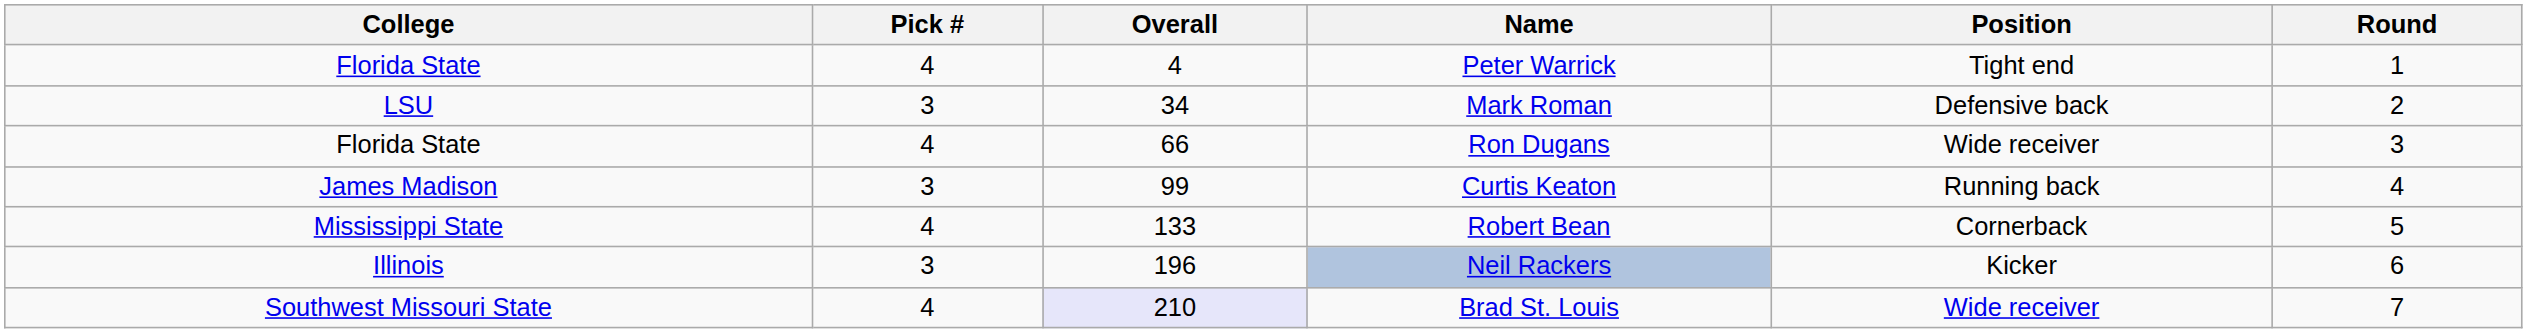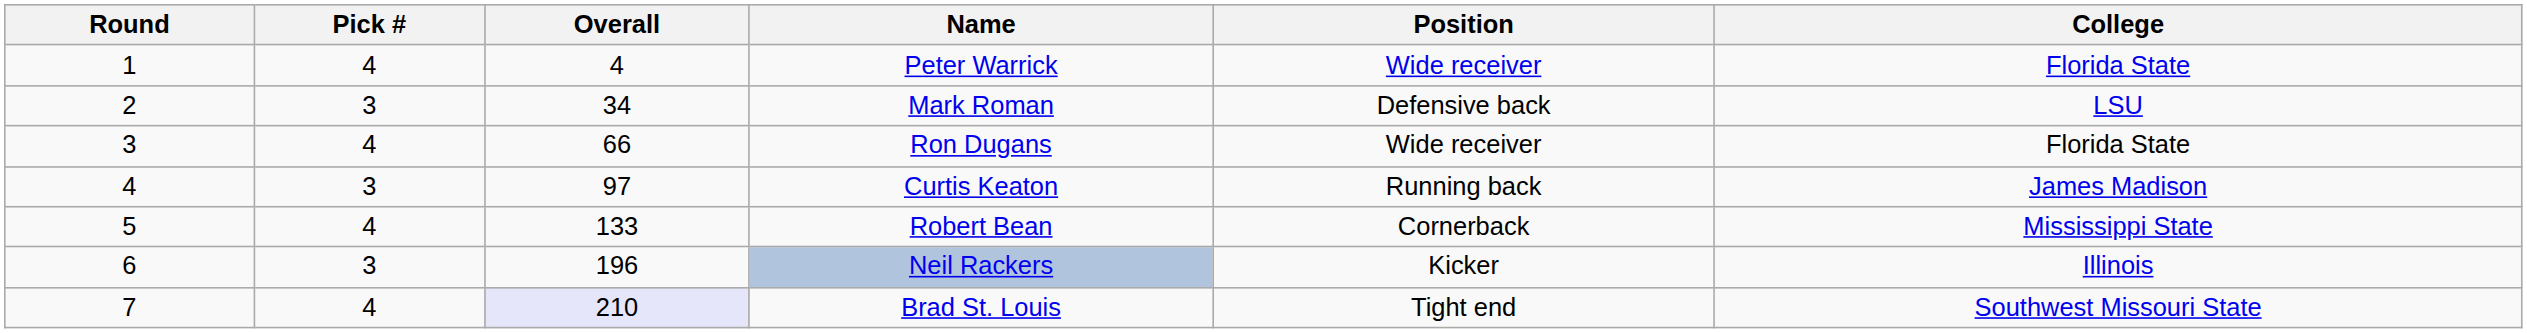columns swapped: Round <-> College
Peter Warrick | Position: Tight end -> Wide receiver
Curtis Keaton | Overall: 99 -> 97
Brad St. Louis | Position: Wide receiver -> Tight end
